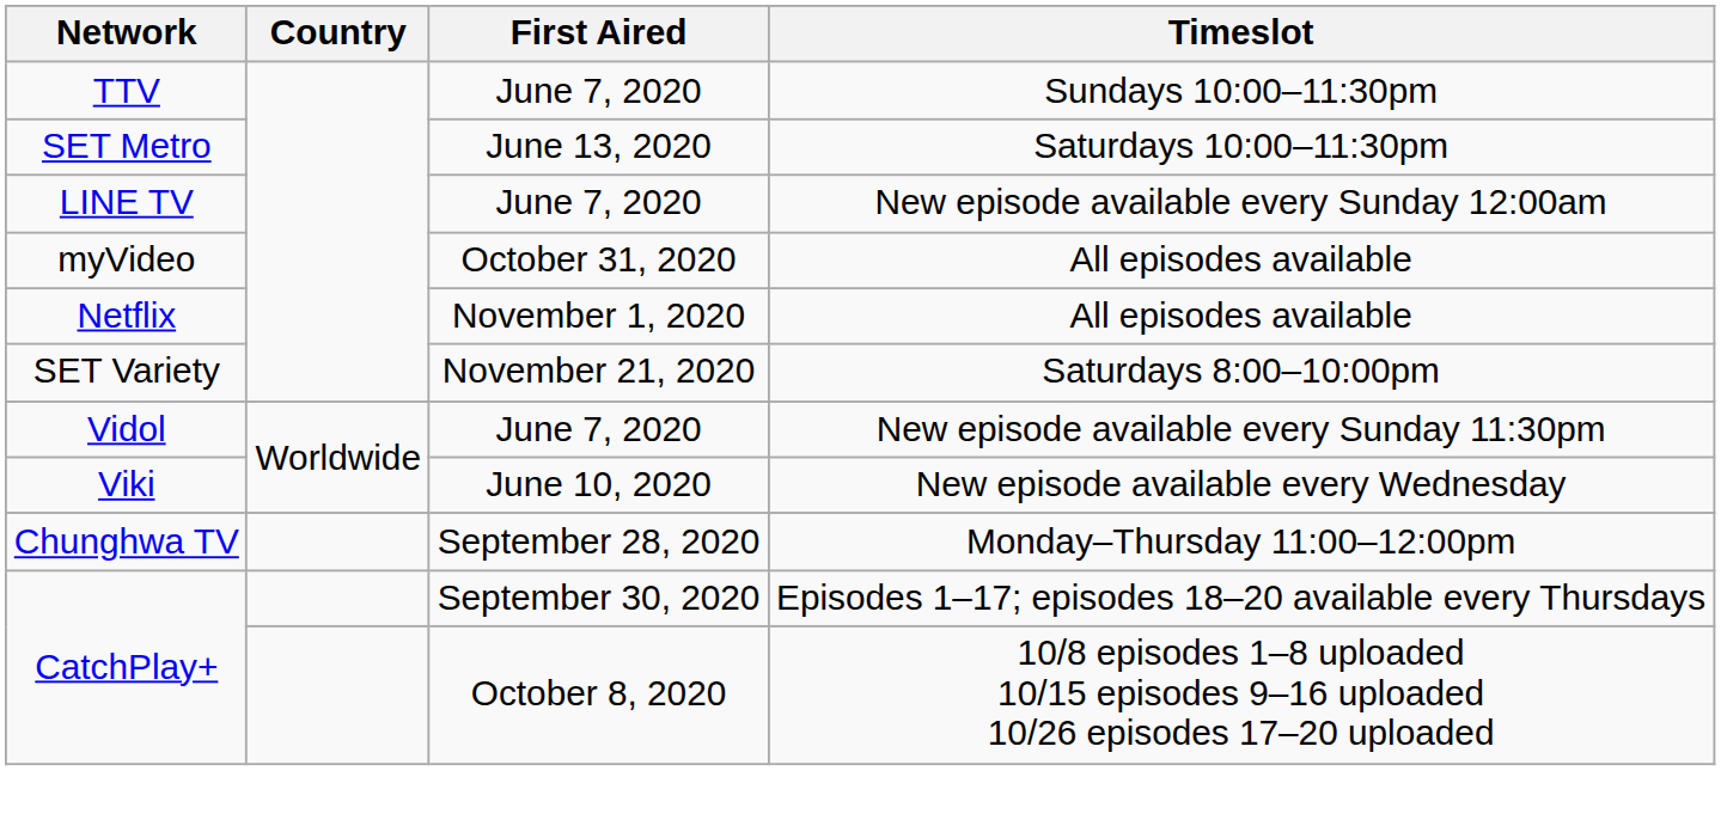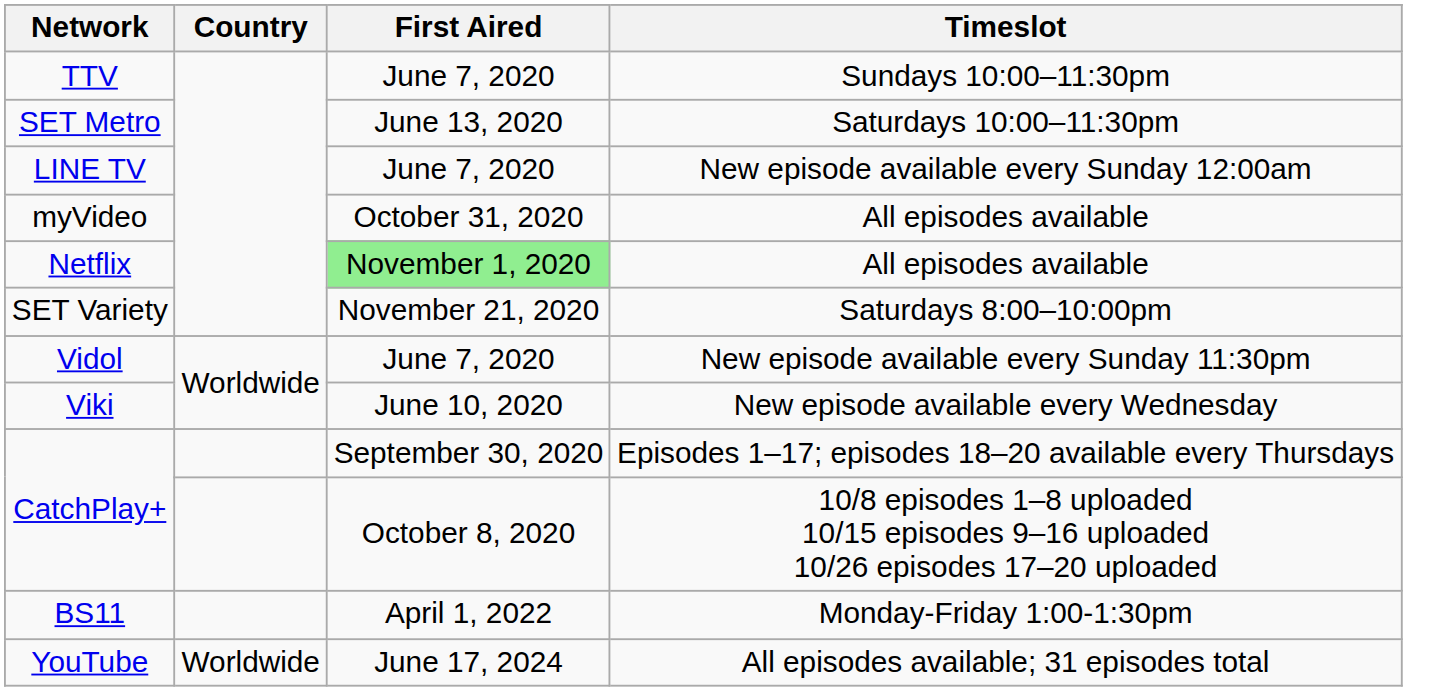Netflix | First Aired: no background -> lightgreen background
- row: Chunghwa TV | September 28, 2020 | Monday–Thursday 11:00–12:00pm
+ row: BS11 | April 1, 2022 | Monday-Friday 1:00-1:30pm
+ row: YouTube | Worldwide | June 17, 2024 | All episodes available; 31 episodes total
